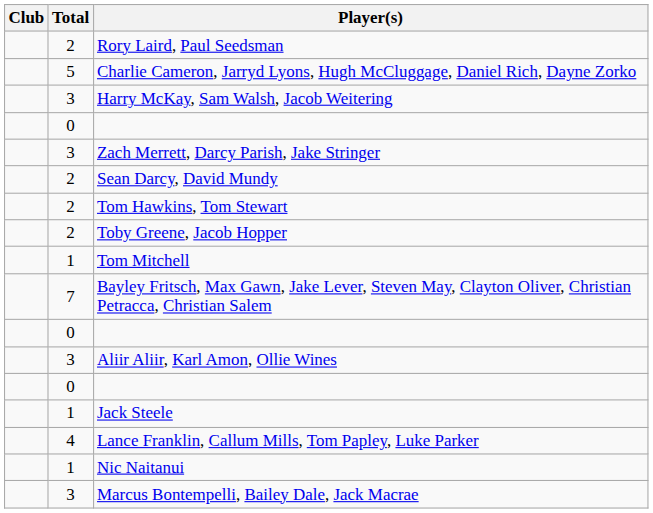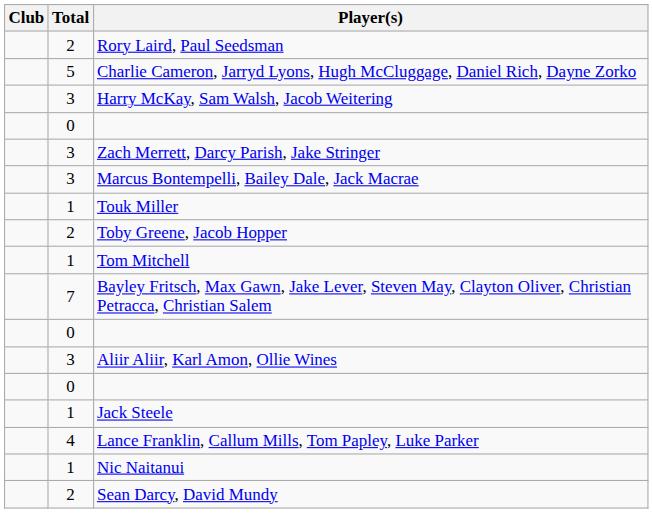rows swapped: Sean Darcy, David Mundy <-> Marcus Bontempelli, Bailey Dale, Jack Macrae
- row: 2 | Tom Hawkins, Tom Stewart
+ row: 1 | Touk Miller
